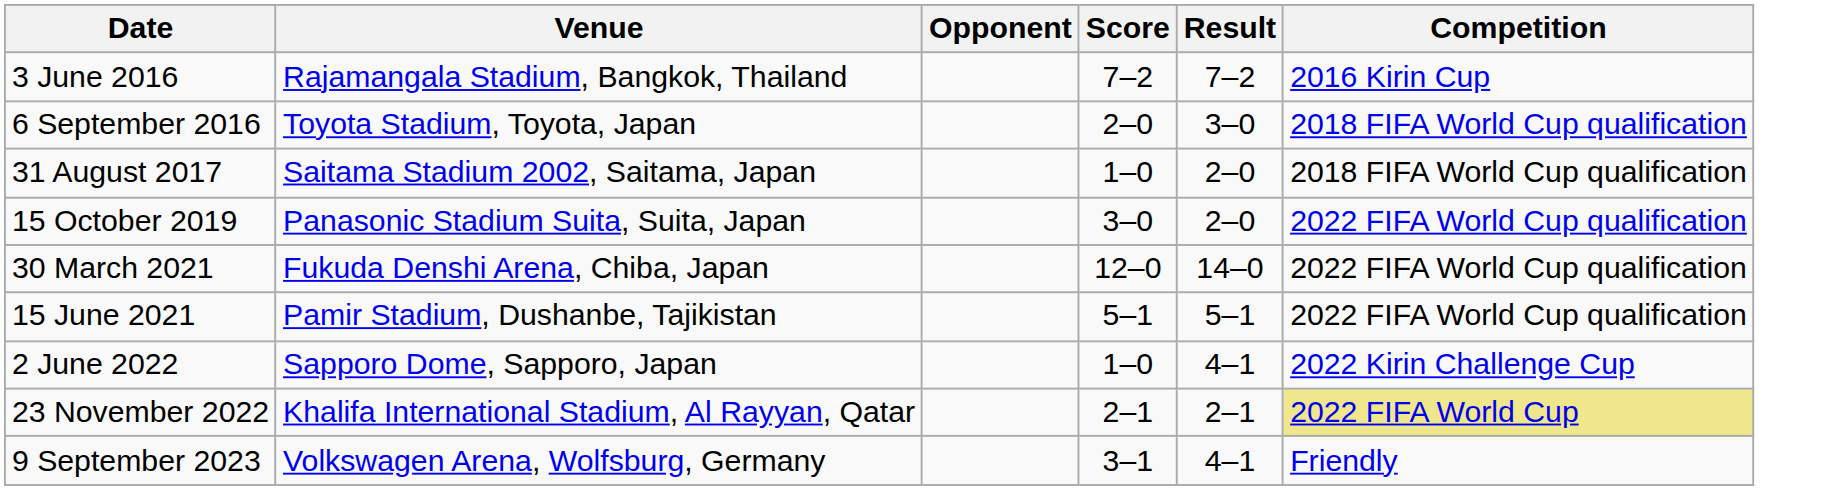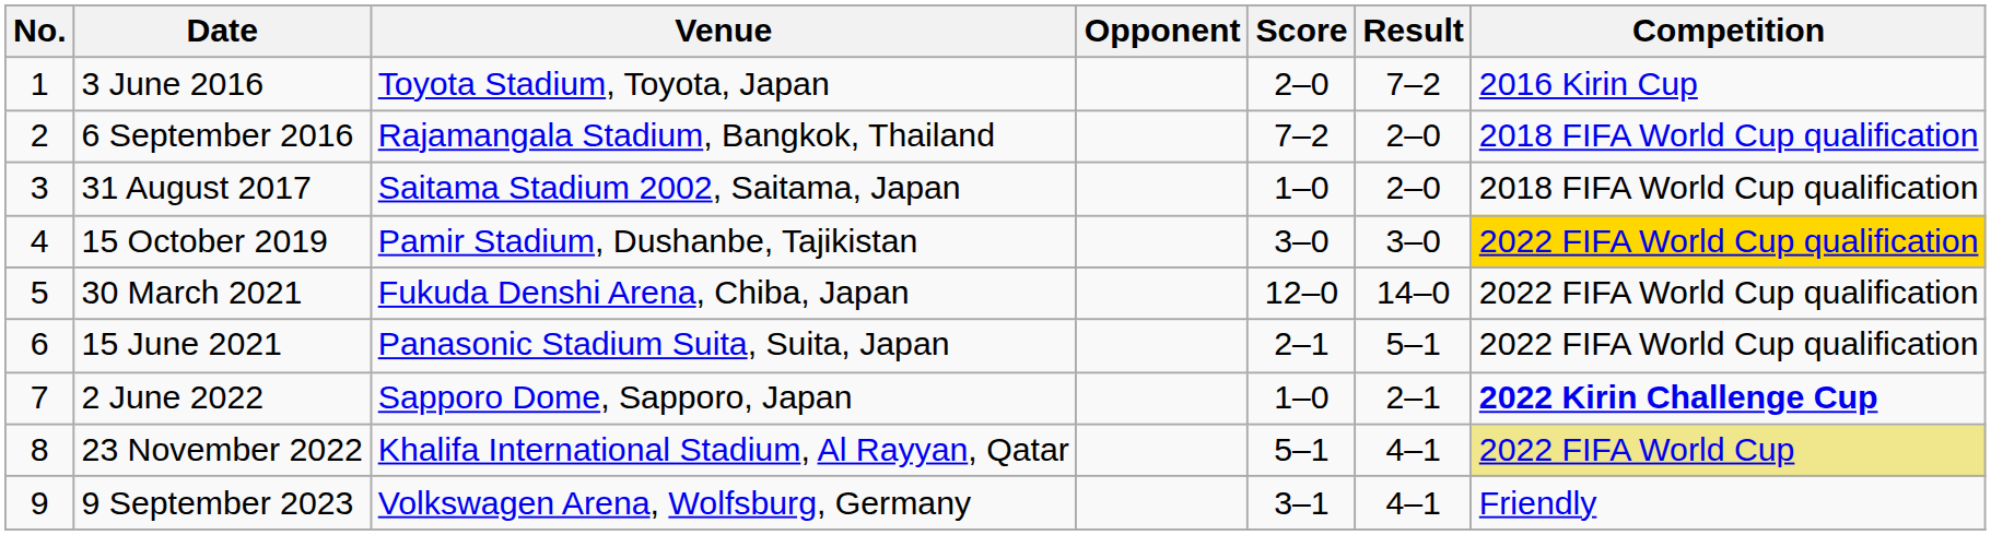+ column: No. | 1 | 2 | 3 | 4 | 5 | 6 | 7 | 8 | 9
3 June 2016 | Venue: Rajamangala Stadium, Bangkok, Thailand -> Toyota Stadium, Toyota, Japan
3 June 2016 | Score: 7–2 -> 2–0
6 September 2016 | Venue: Toyota Stadium, Toyota, Japan -> Rajamangala Stadium, Bangkok, Thailand
6 September 2016 | Score: 2–0 -> 7–2
6 September 2016 | Result: 3–0 -> 2–0
15 October 2019 | Venue: Panasonic Stadium Suita, Suita, Japan -> Pamir Stadium, Dushanbe, Tajikistan
15 October 2019 | Result: 2–0 -> 3–0
15 October 2019 | Competition: no background -> gold background
15 June 2021 | Venue: Pamir Stadium, Dushanbe, Tajikistan -> Panasonic Stadium Suita, Suita, Japan
15 June 2021 | Score: 5–1 -> 2–1
2 June 2022 | Result: 4–1 -> 2–1
2 June 2022 | Competition: normal -> bold
23 November 2022 | Score: 2–1 -> 5–1
23 November 2022 | Result: 2–1 -> 4–1
